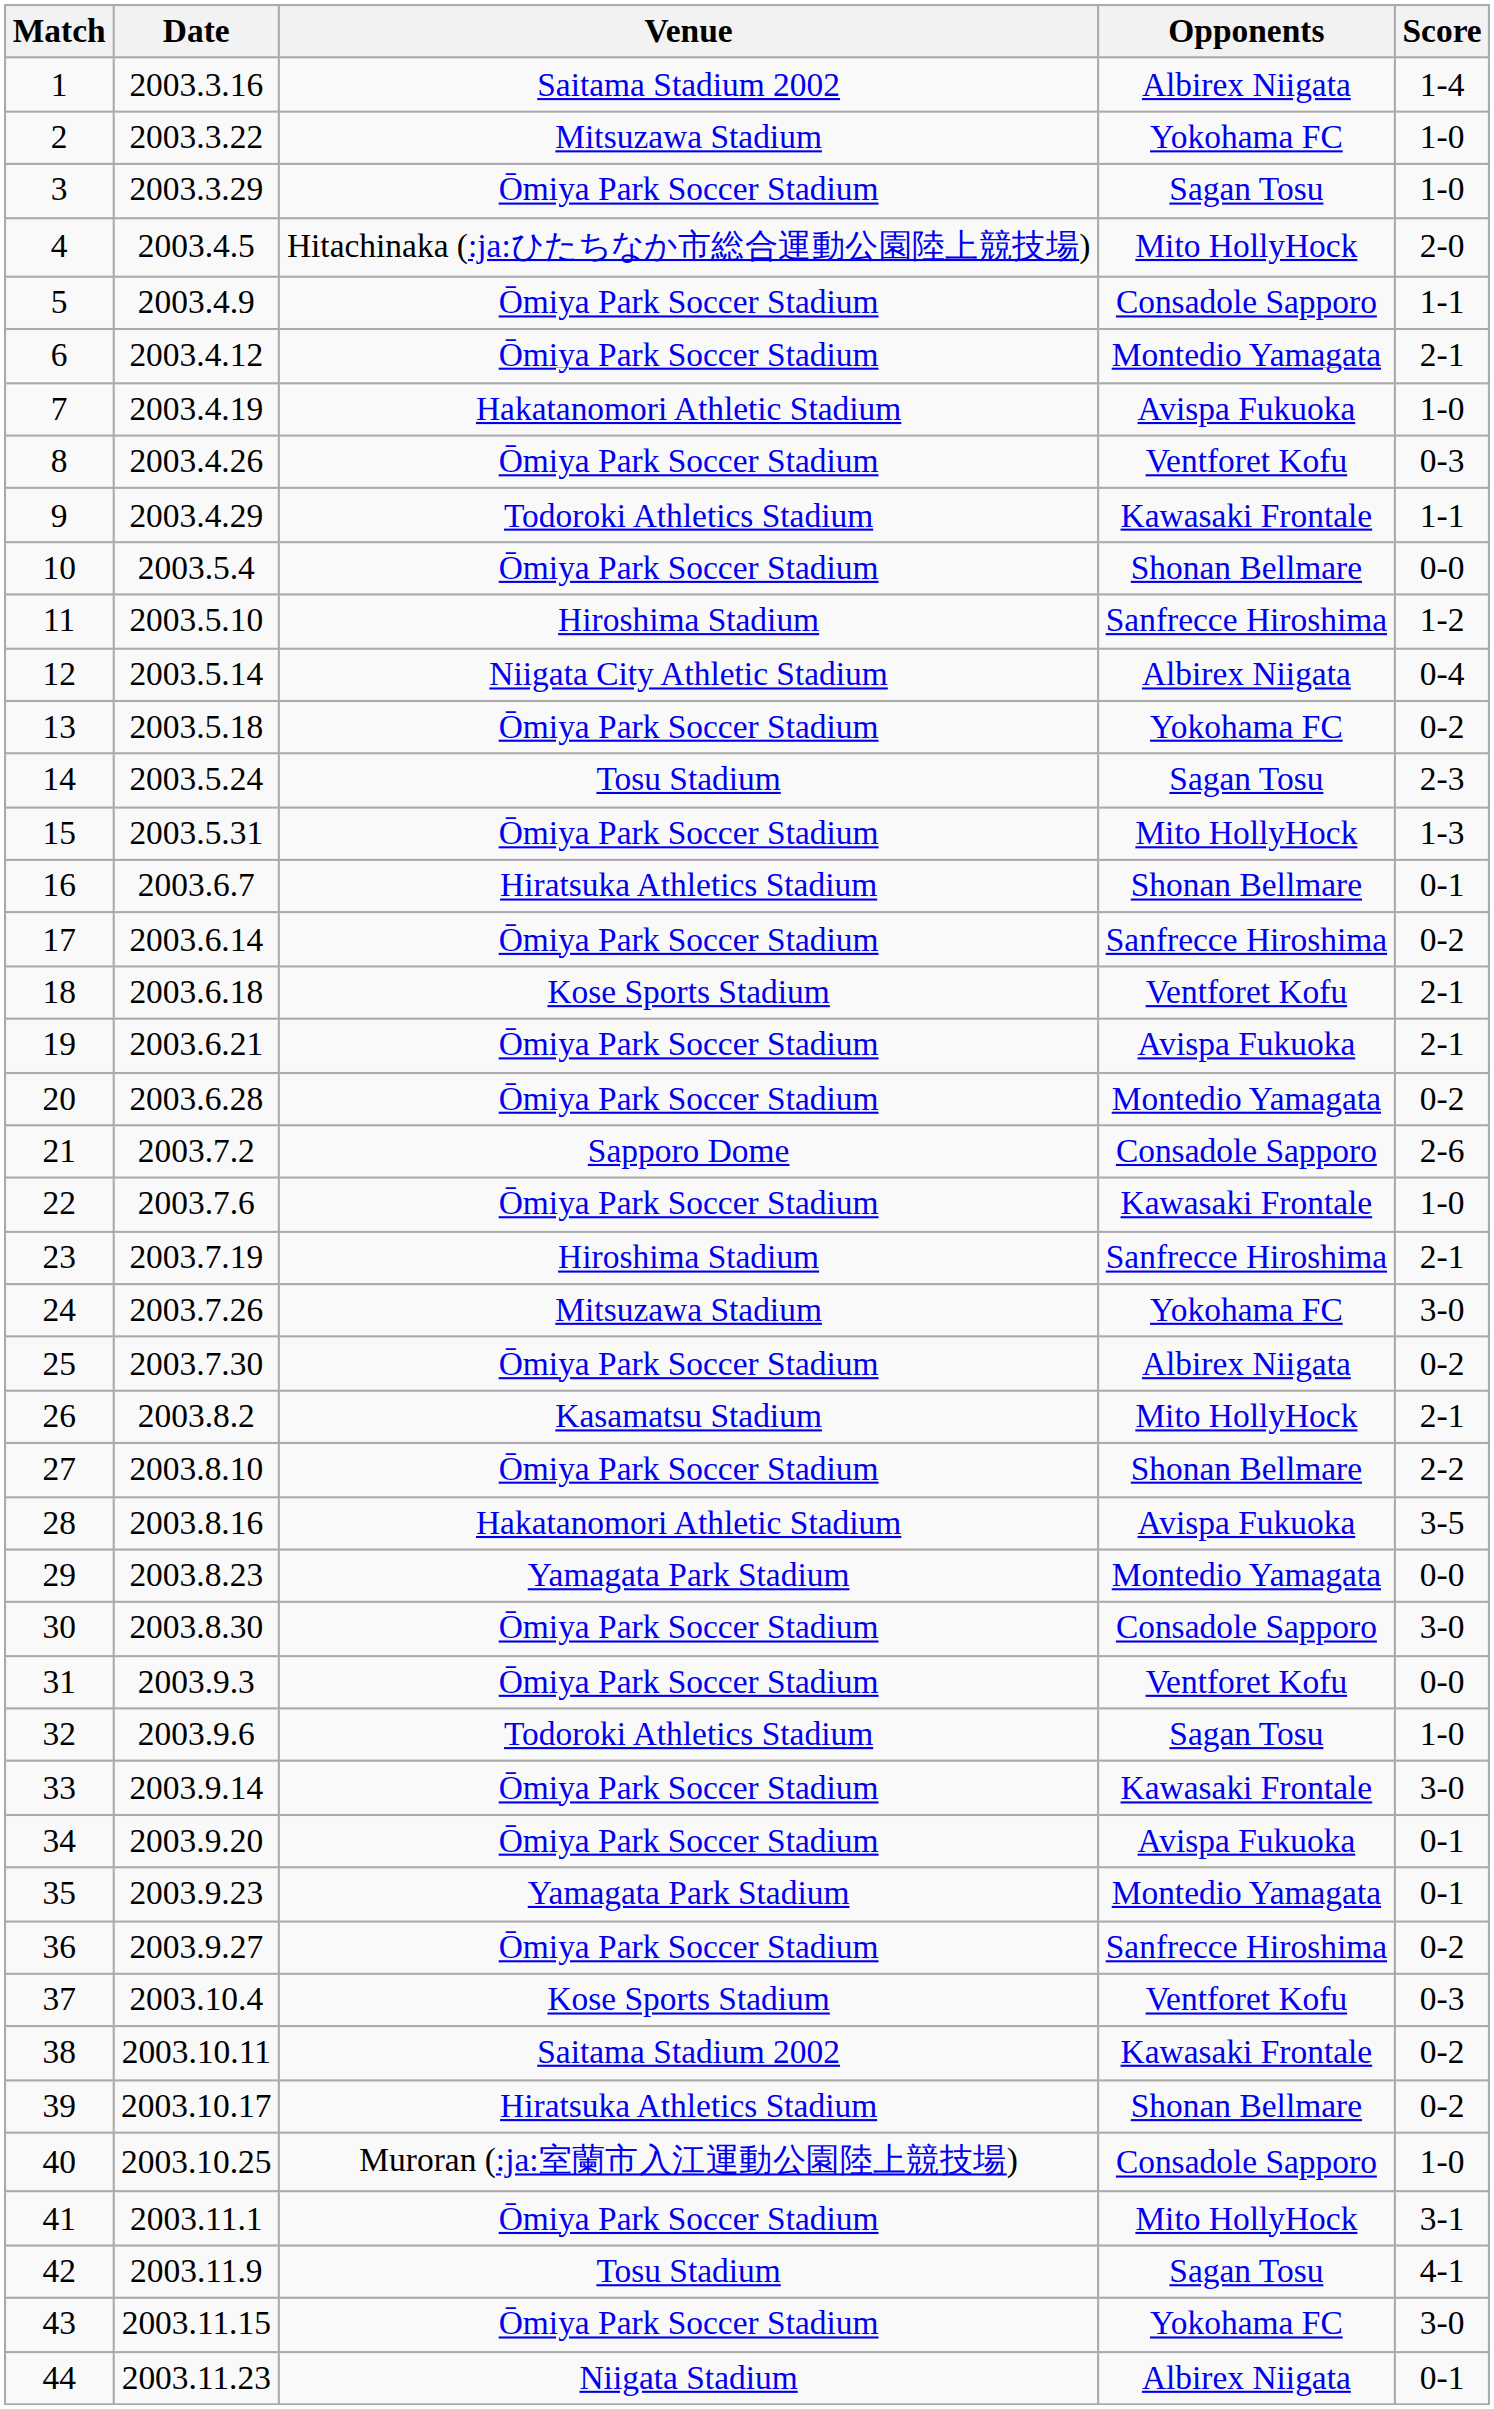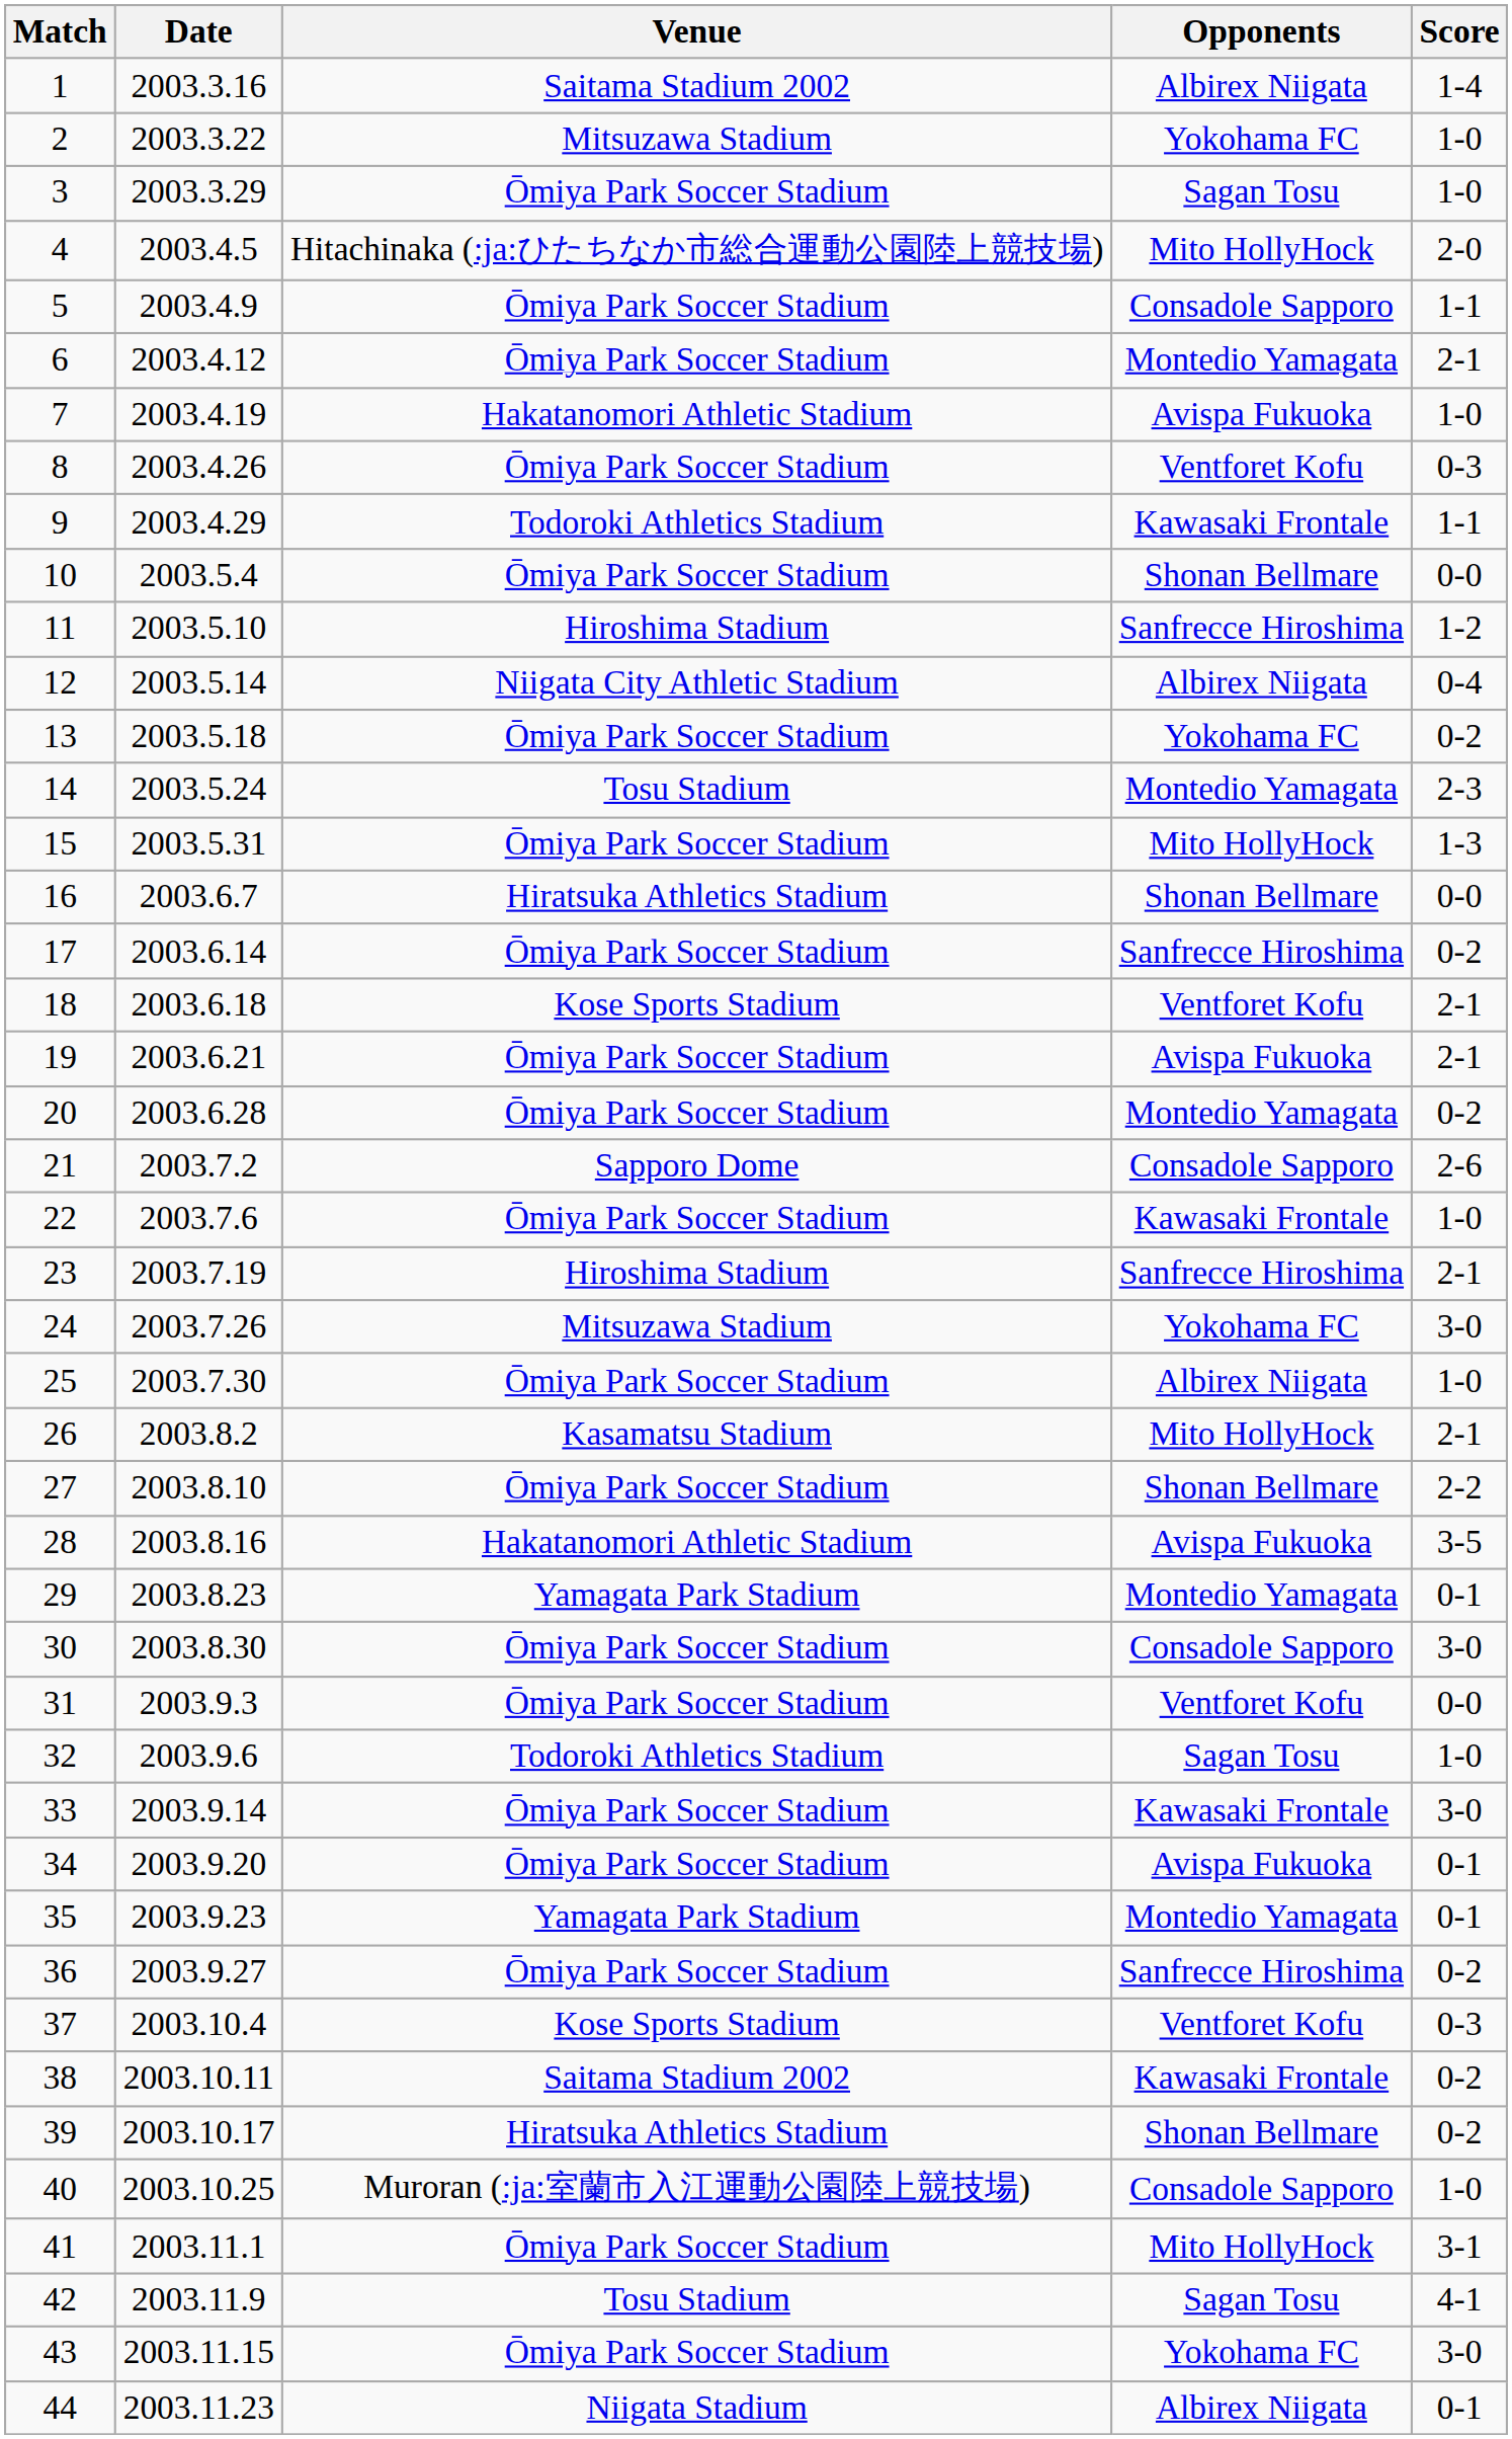14 | Opponents: Sagan Tosu -> Montedio Yamagata
16 | Score: 0-1 -> 0-0
25 | Score: 0-2 -> 1-0
29 | Score: 0-0 -> 0-1
